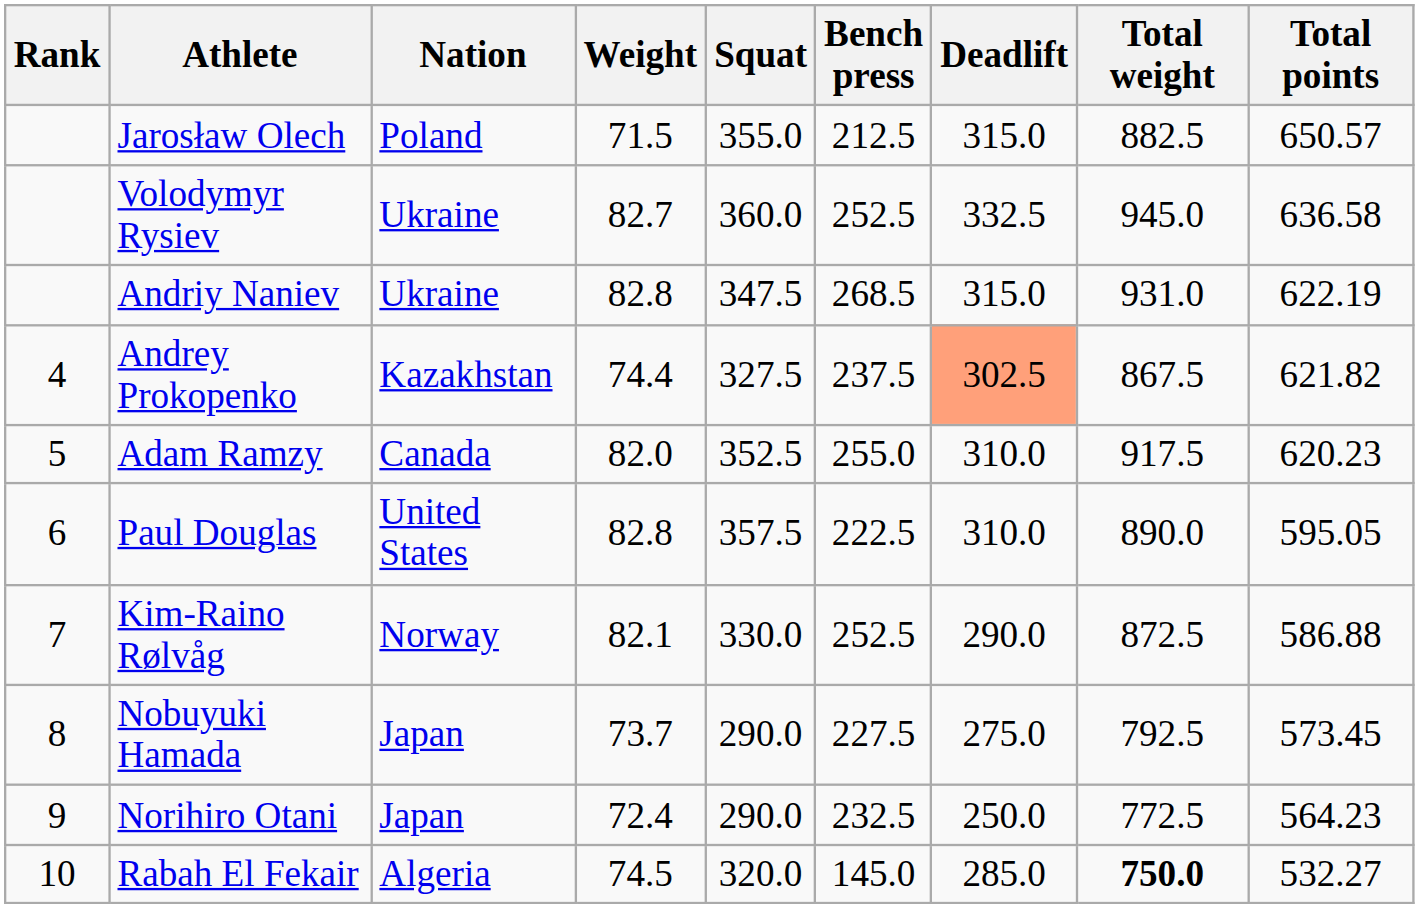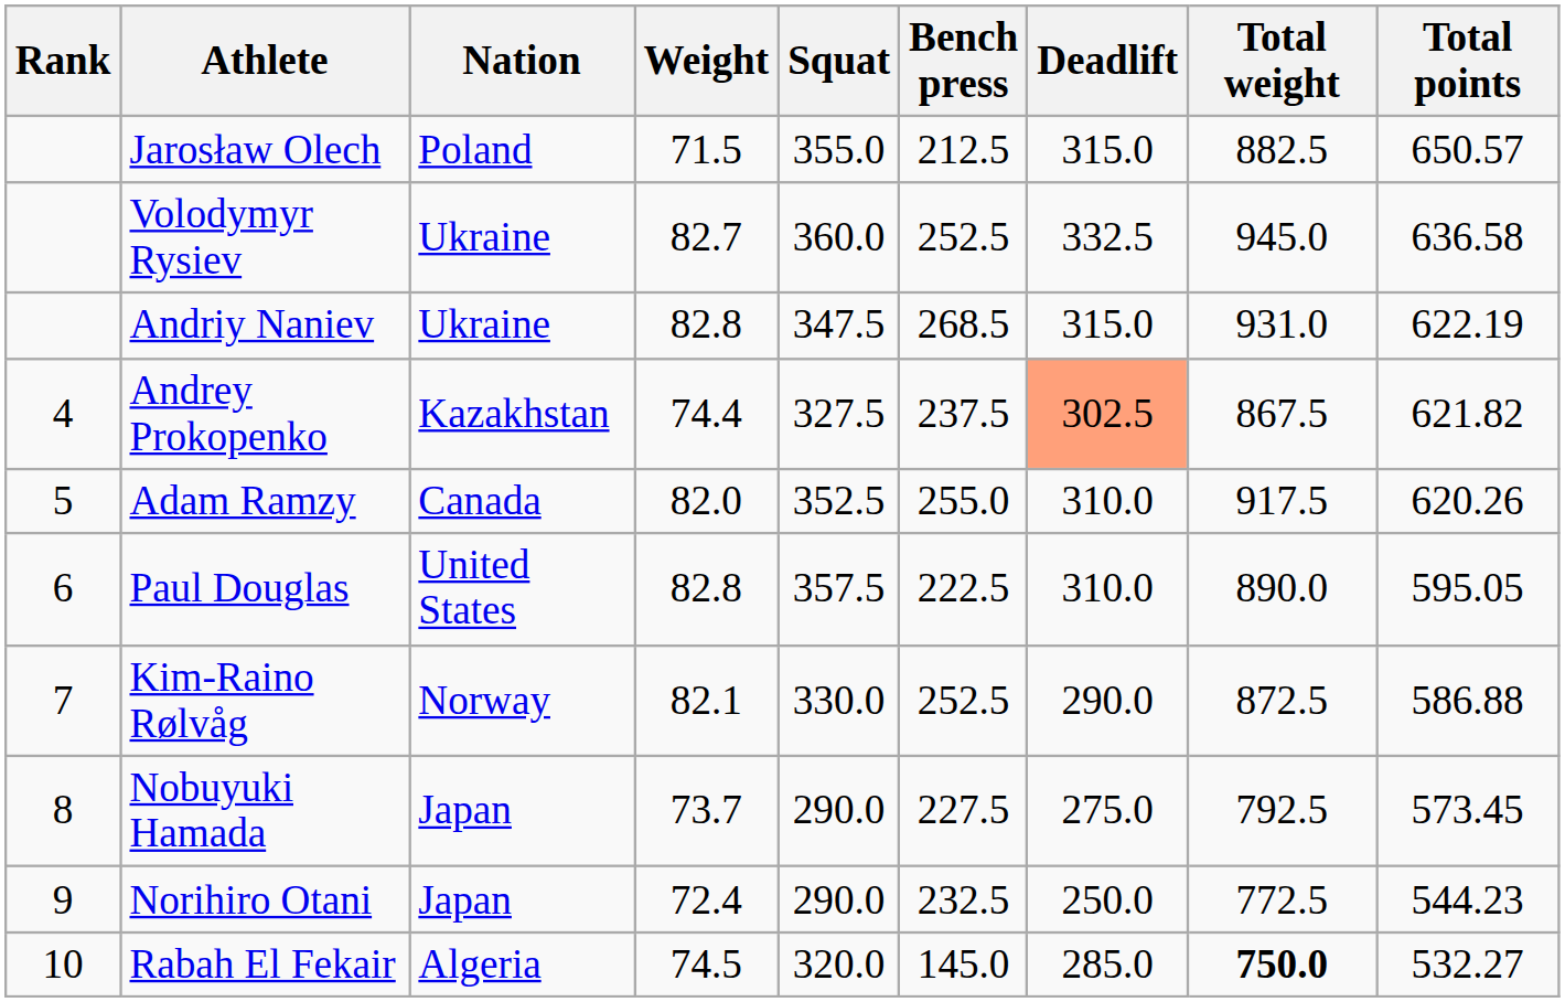Adam Ramzy | Total points: 620.23 -> 620.26
Norihiro Otani | Total points: 564.23 -> 544.23
